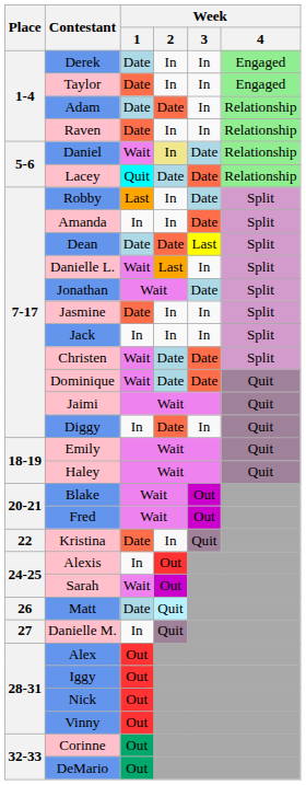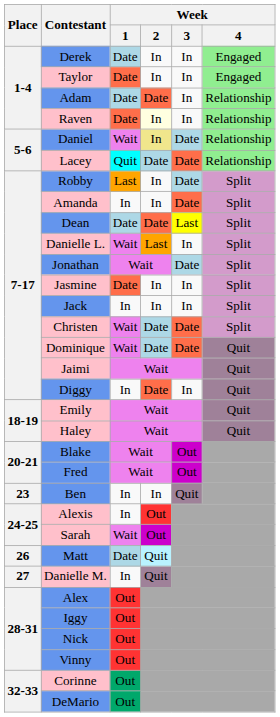Raven | Week / 2: no background -> lightyellow background
- row: 22 | Kristina | Date | In | Quit
+ row: 23 | Ben | In | In | Quit
